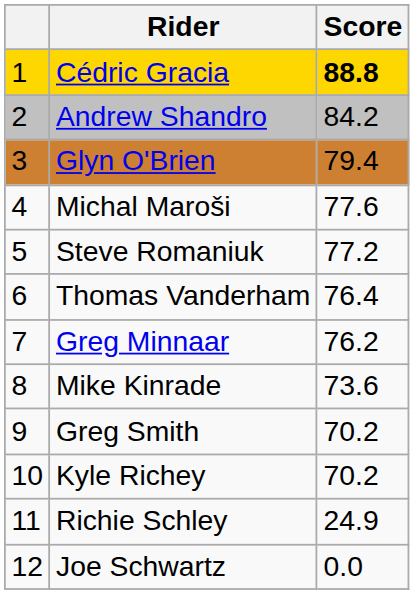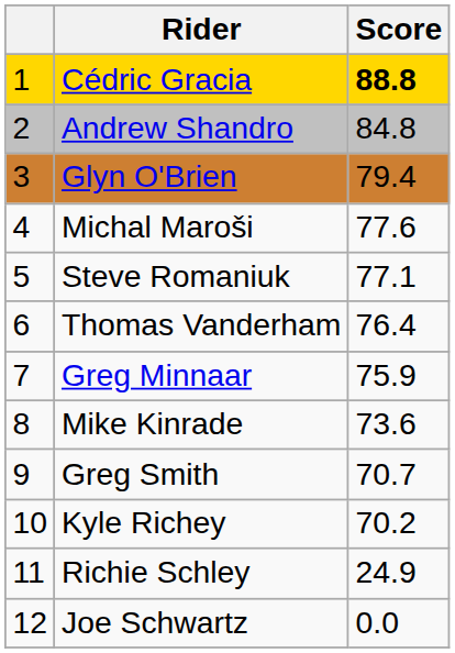Andrew Shandro | Score: 84.2 -> 84.8
Steve Romaniuk | Score: 77.2 -> 77.1
Greg Minnaar | Score: 76.2 -> 75.9
Greg Smith | Score: 70.2 -> 70.7
